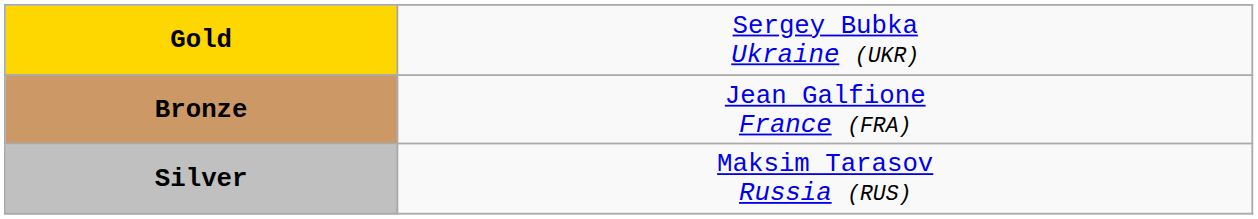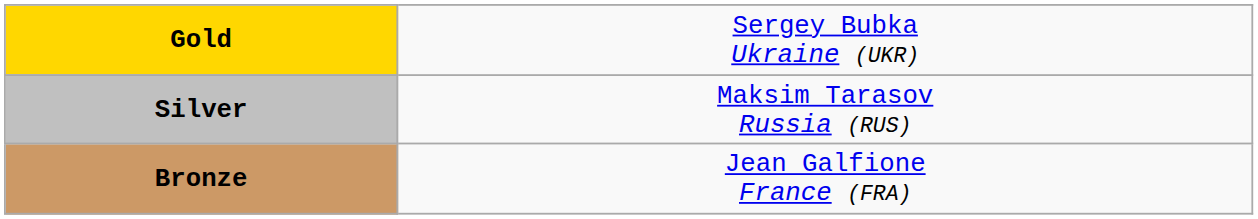rows swapped: Silver <-> Bronze
